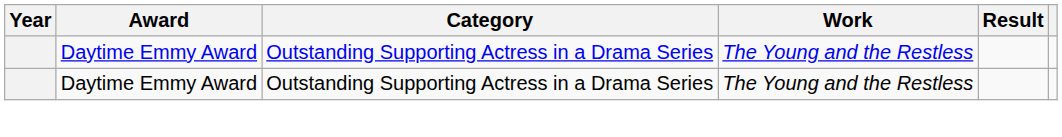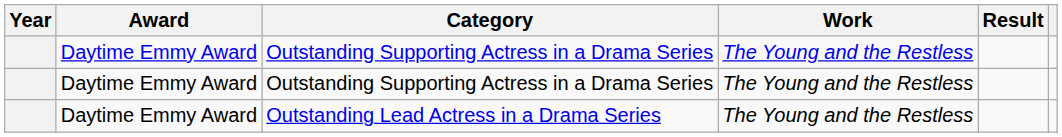+ row: Daytime Emmy Award | Outstanding Lead Actress in a Drama Series | The Young and the Restless
